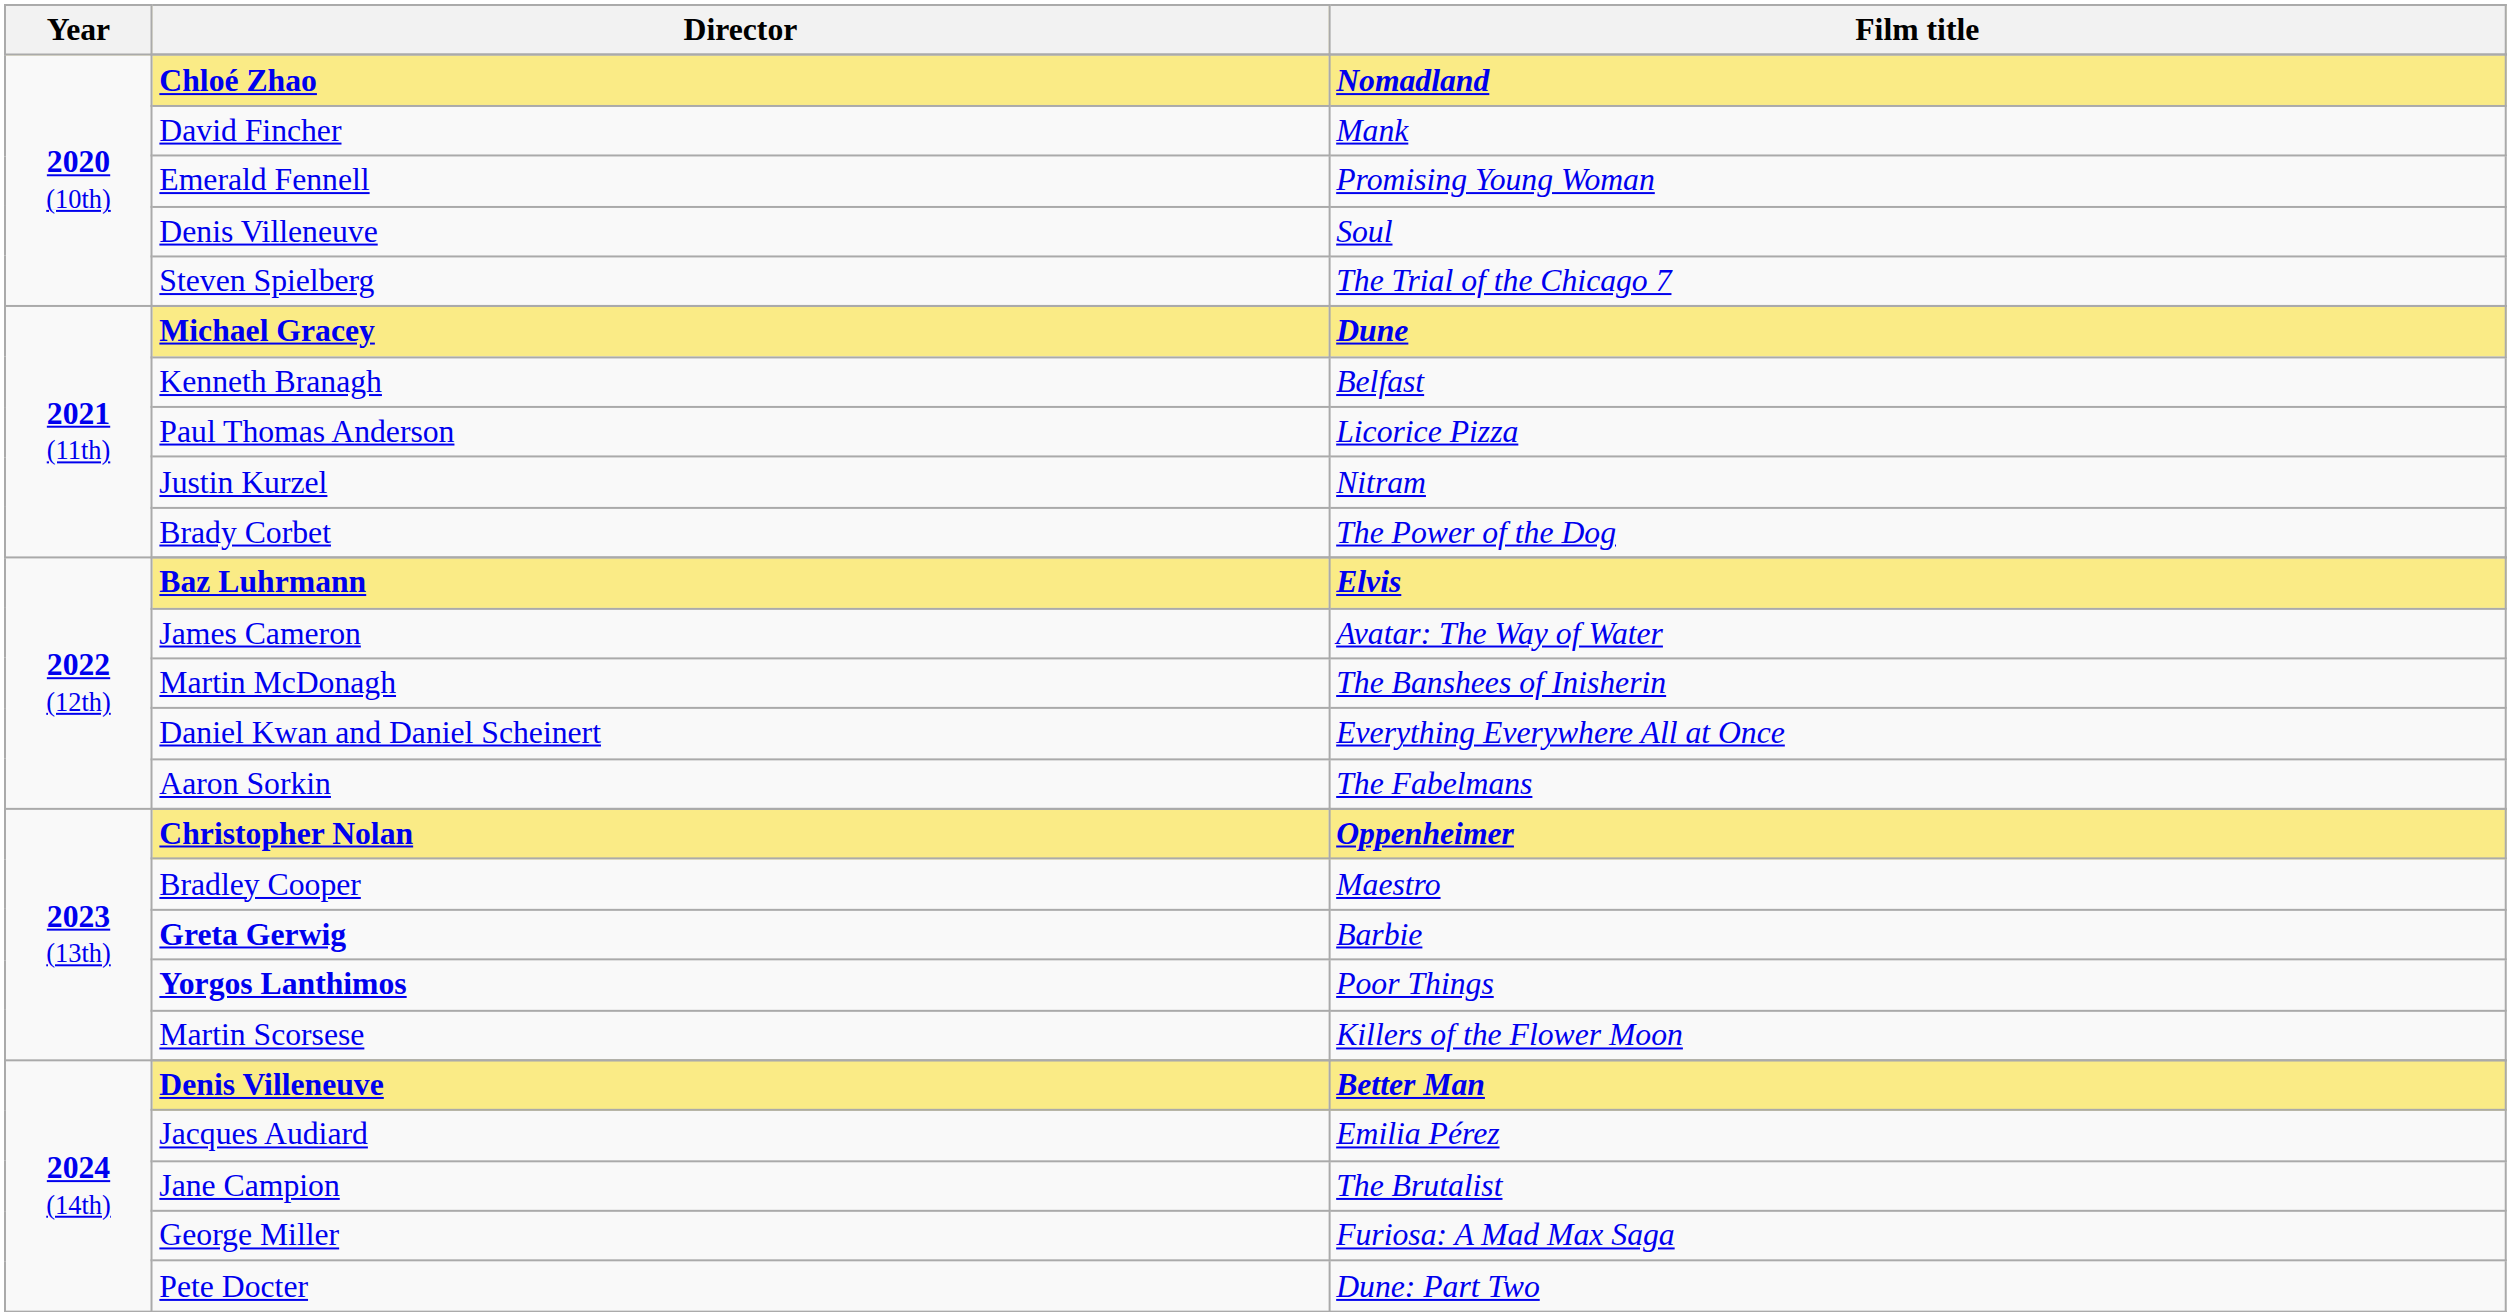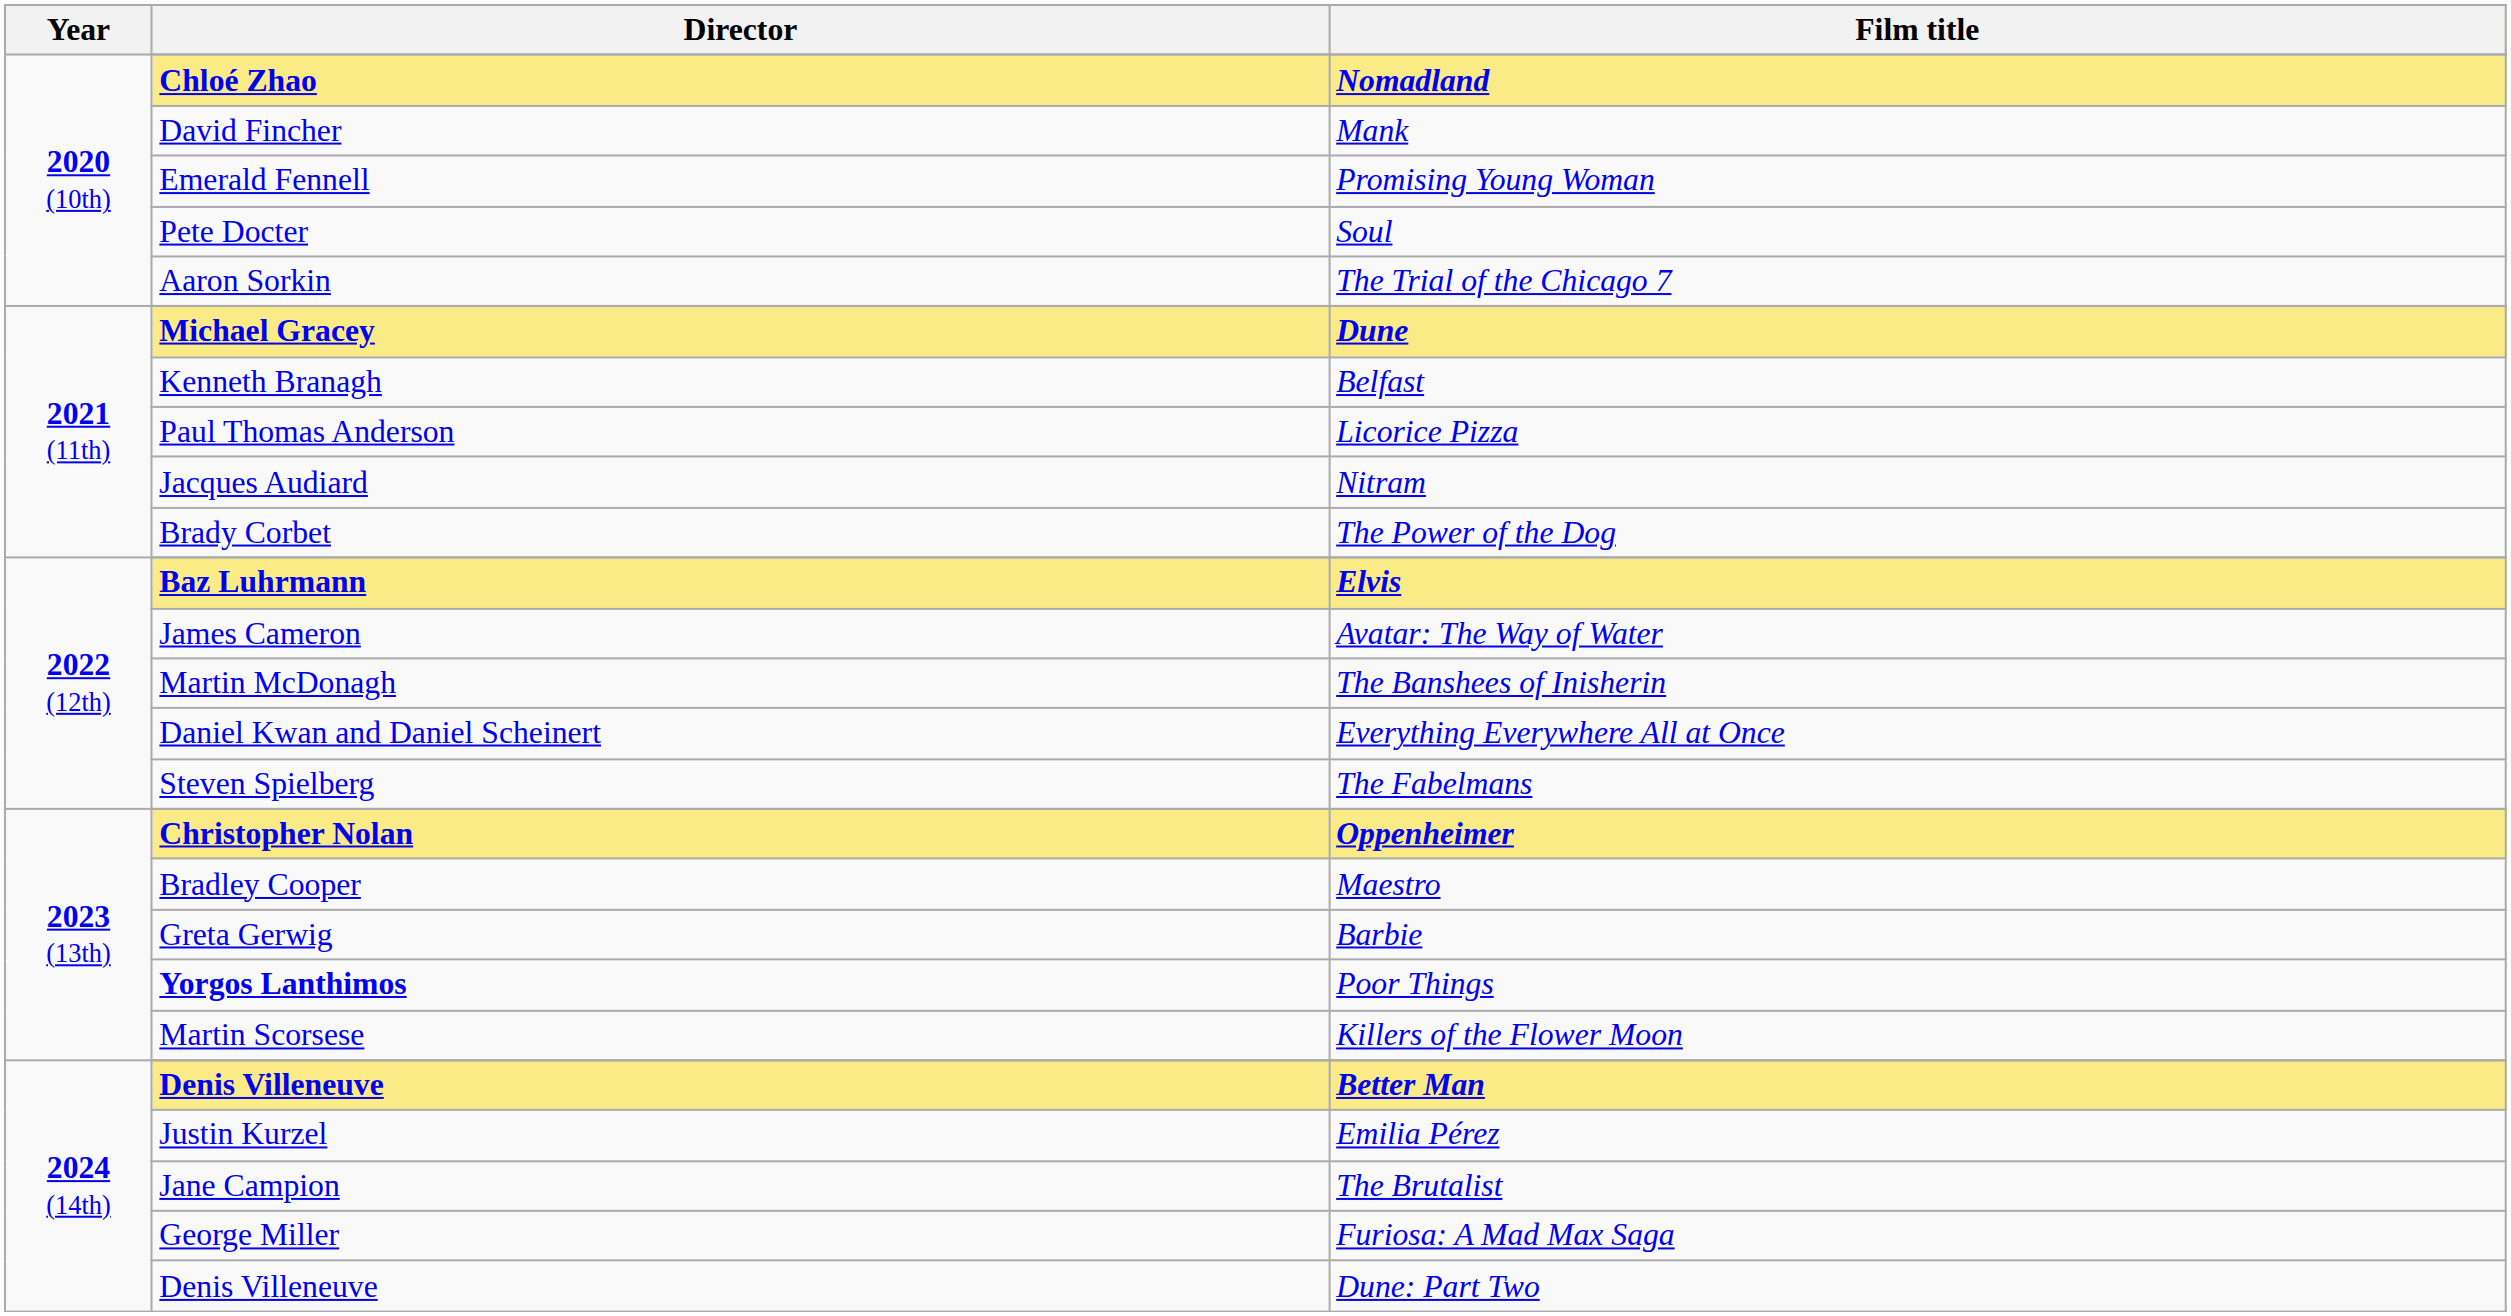Soul | Director: Denis Villeneuve -> Pete Docter
The Trial of the Chicago 7 | Director: Steven Spielberg -> Aaron Sorkin
Nitram | Director: Justin Kurzel -> Jacques Audiard
The Fabelmans | Director: Aaron Sorkin -> Steven Spielberg
Barbie | Director: bold -> normal
Emilia Pérez | Director: Jacques Audiard -> Justin Kurzel
Dune: Part Two | Director: Pete Docter -> Denis Villeneuve
